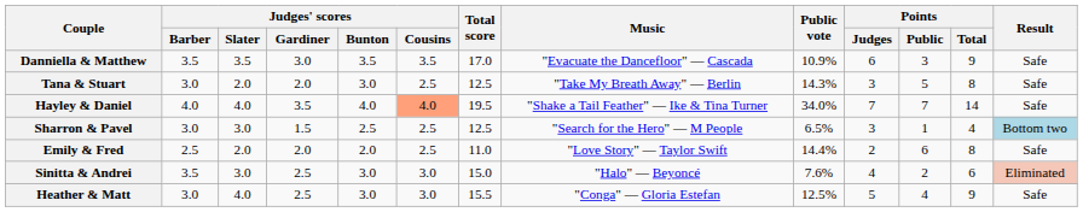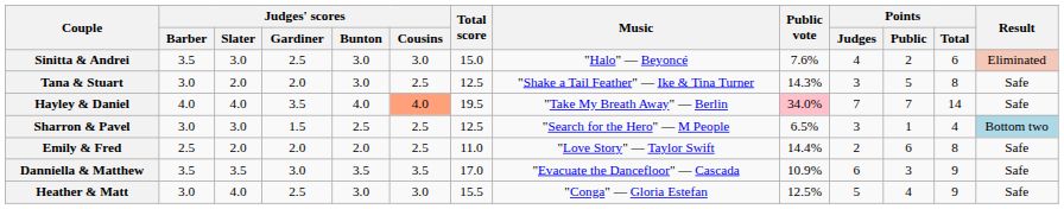rows swapped: Danniella & Matthew <-> Sinitta & Andrei
Tana & Stuart | Music: "Take My Breath Away" — Berlin -> "Shake a Tail Feather" — Ike & Tina Turner
Hayley & Daniel | Music: "Shake a Tail Feather" — Ike & Tina Turner -> "Take My Breath Away" — Berlin
Hayley & Daniel | Public vote: no background -> pink background
